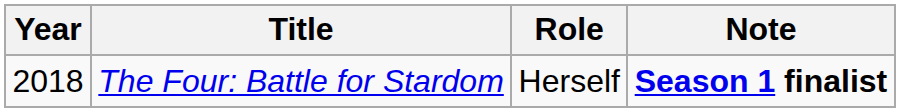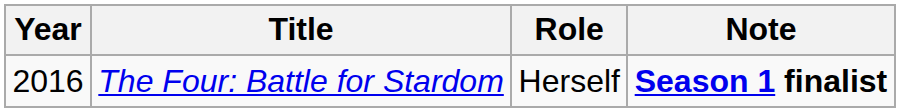The Four: Battle for Stardom | Year: 2018 -> 2016
